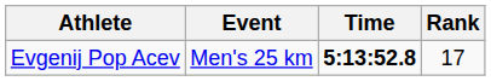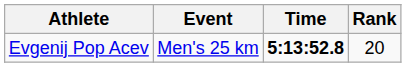Evgenij Pop Acev | Rank: 17 -> 20
